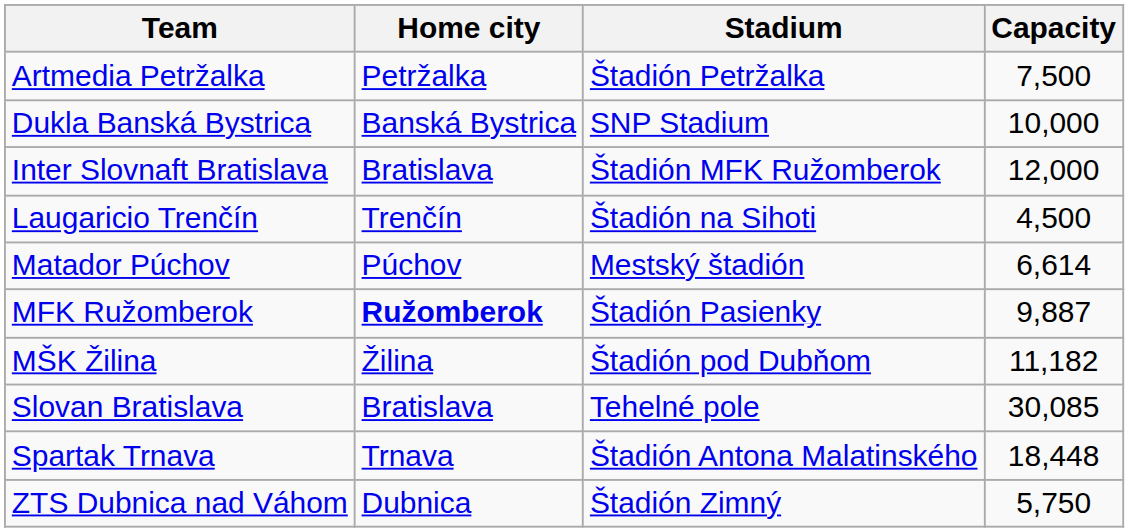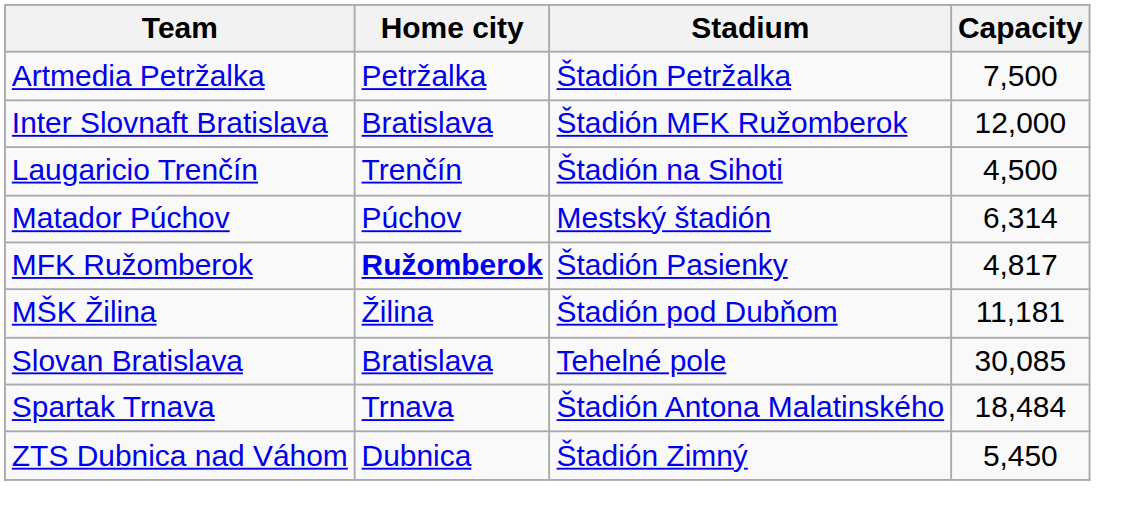- row: Dukla Banská Bystrica | Banská Bystrica | SNP Stadium | 10,000
Matador Púchov | Capacity: 6,614 -> 6,314
MFK Ružomberok | Capacity: 9,887 -> 4,817
MŠK Žilina | Capacity: 11,182 -> 11,181
Spartak Trnava | Capacity: 18,448 -> 18,484
ZTS Dubnica nad Váhom | Capacity: 5,750 -> 5,450
